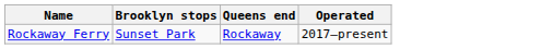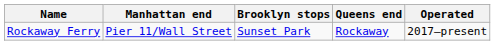+ column: Manhattan end | Pier 11/Wall Street
